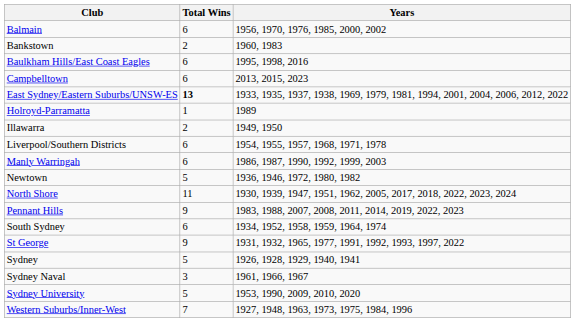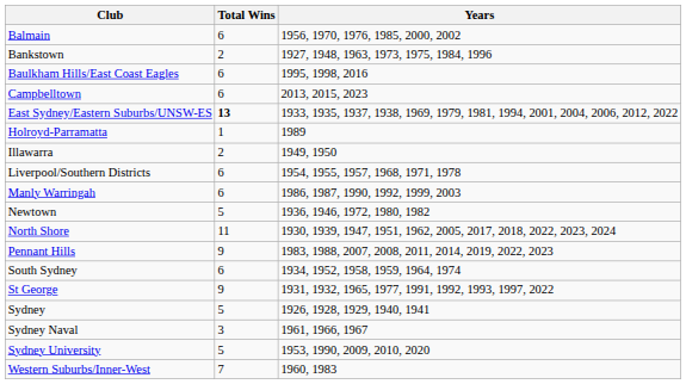Bankstown | Years: 1960, 1983 -> 1927, 1948, 1963, 1973, 1975, 1984, 1996
Western Suburbs/Inner-West | Years: 1927, 1948, 1963, 1973, 1975, 1984, 1996 -> 1960, 1983
